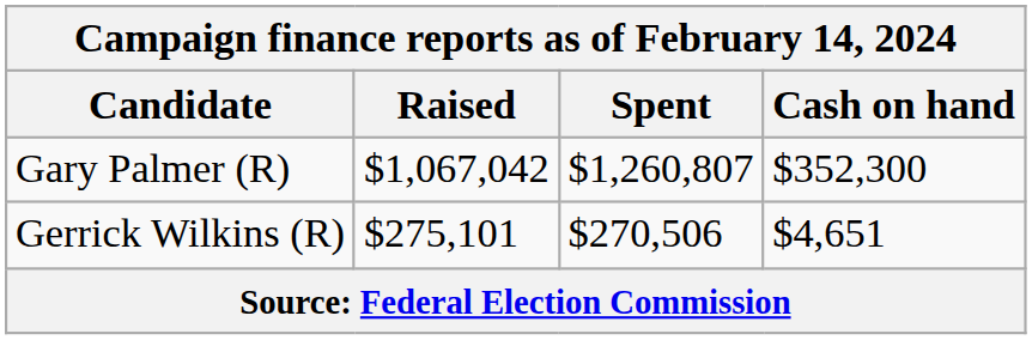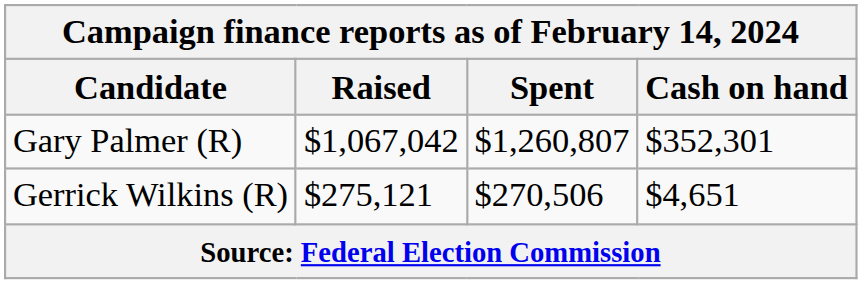Gary Palmer (R) | Cash on hand: $352,300 -> $352,301
Gerrick Wilkins (R) | Raised: $275,101 -> $275,121
